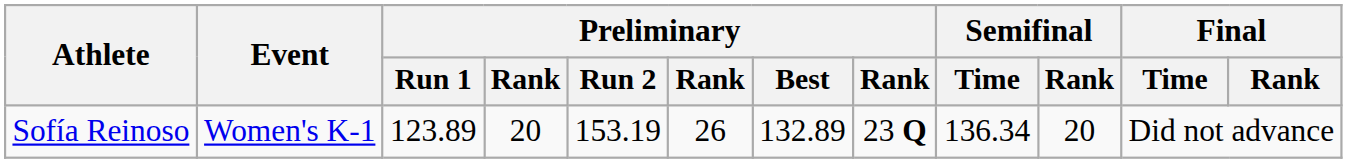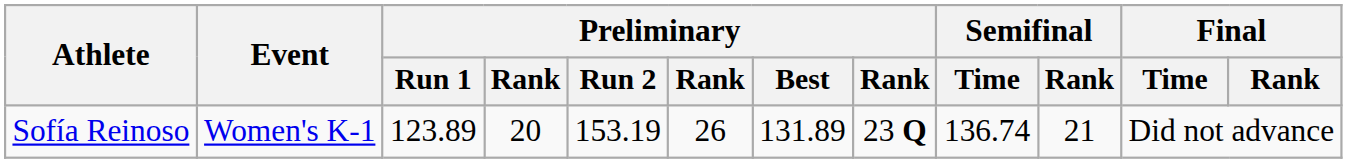Sofía Reinoso | Preliminary / Best: 132.89 -> 131.89
Sofía Reinoso | Semifinal / Time: 136.34 -> 136.74
Sofía Reinoso | Semifinal / Rank: 20 -> 21
